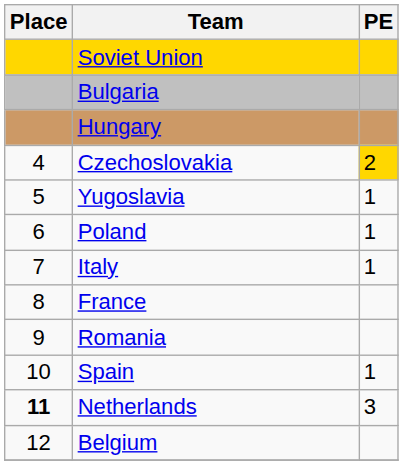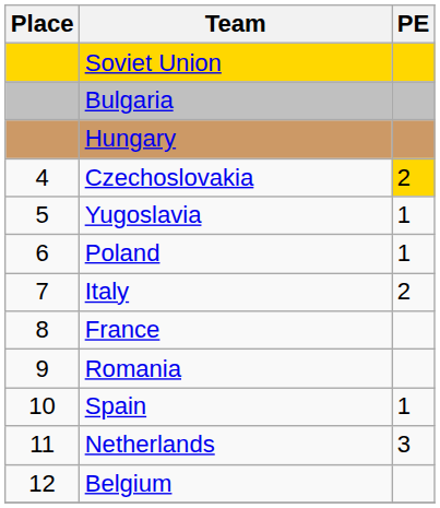Italy | PE: 1 -> 2
Netherlands | Place: bold -> normal
